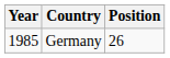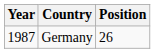Germany | Year: 1985 -> 1987
